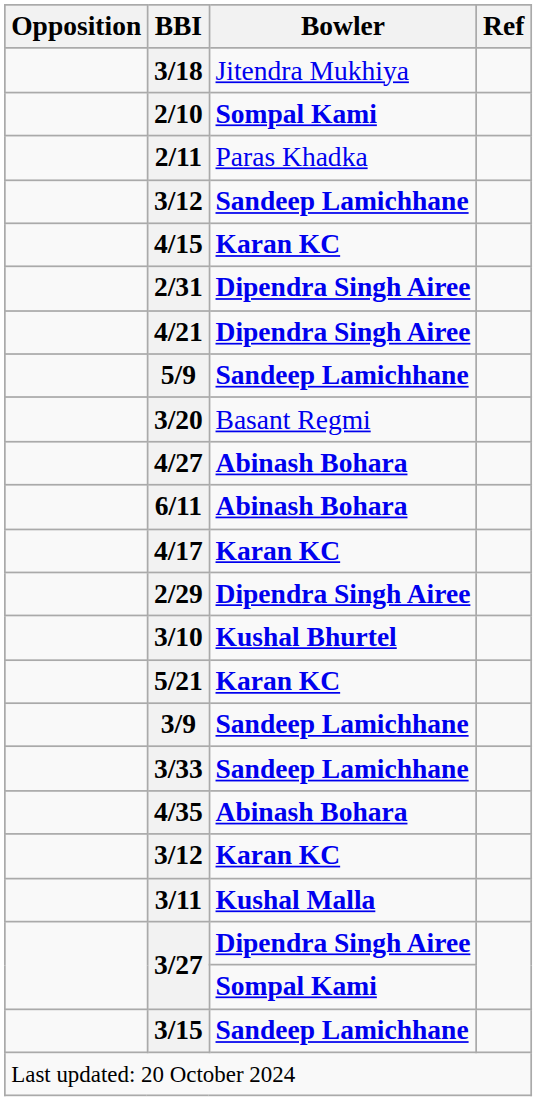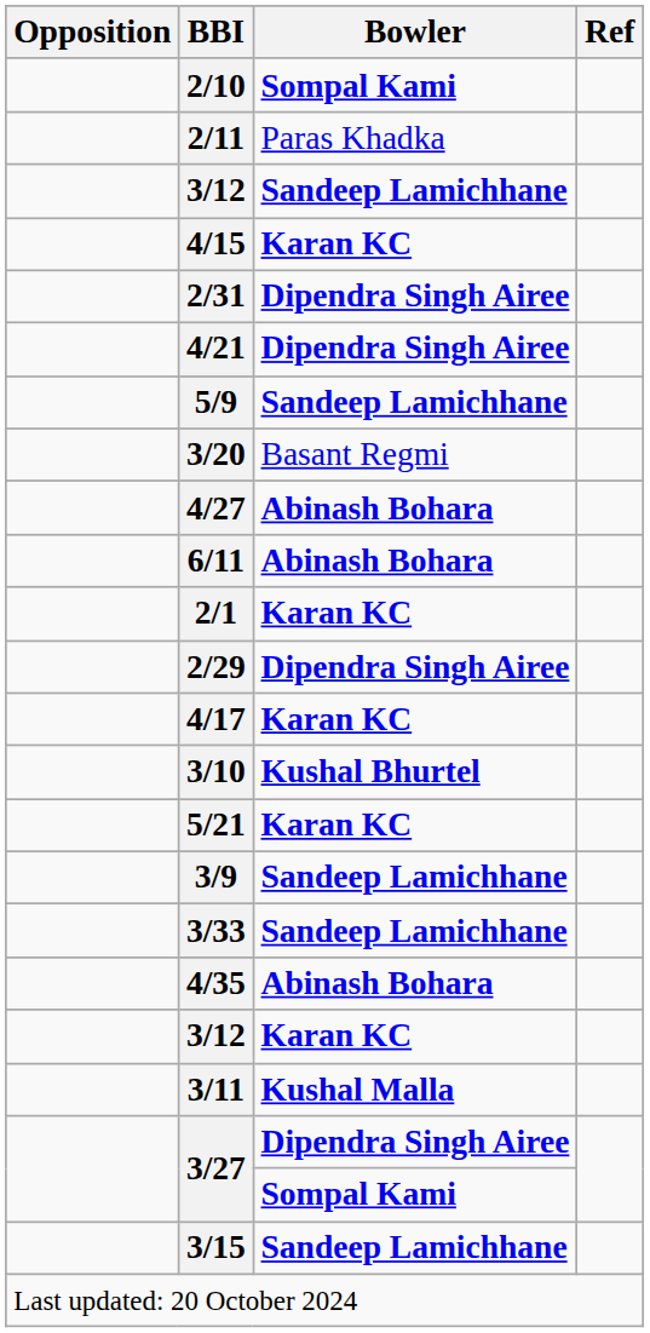- row: 3/18 | Jitendra Mukhiya
+ row: 2/1 | Karan KC
rows swapped: 2/29 <-> 4/17
